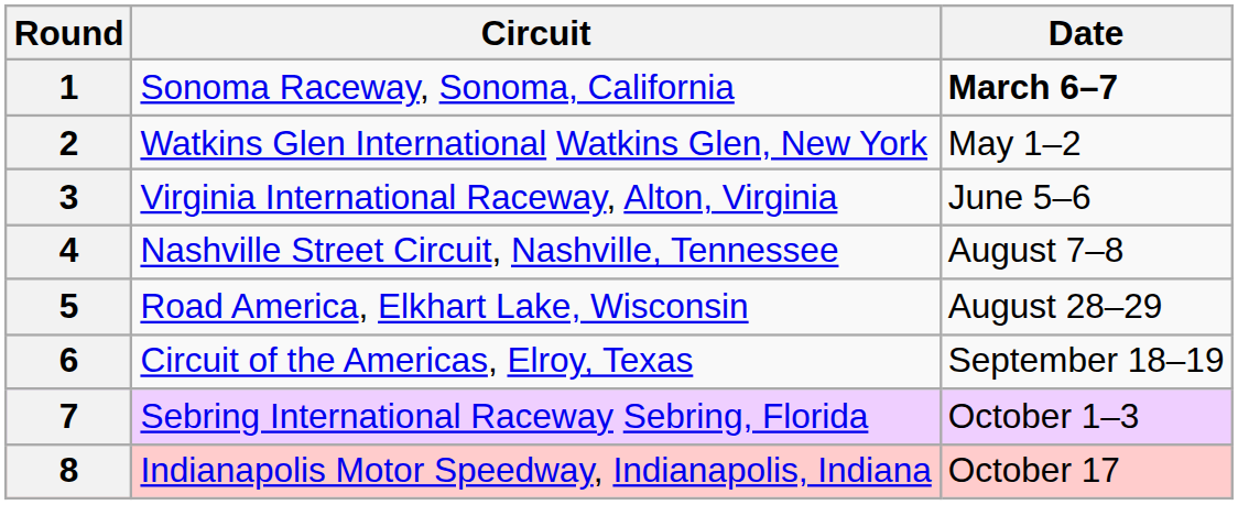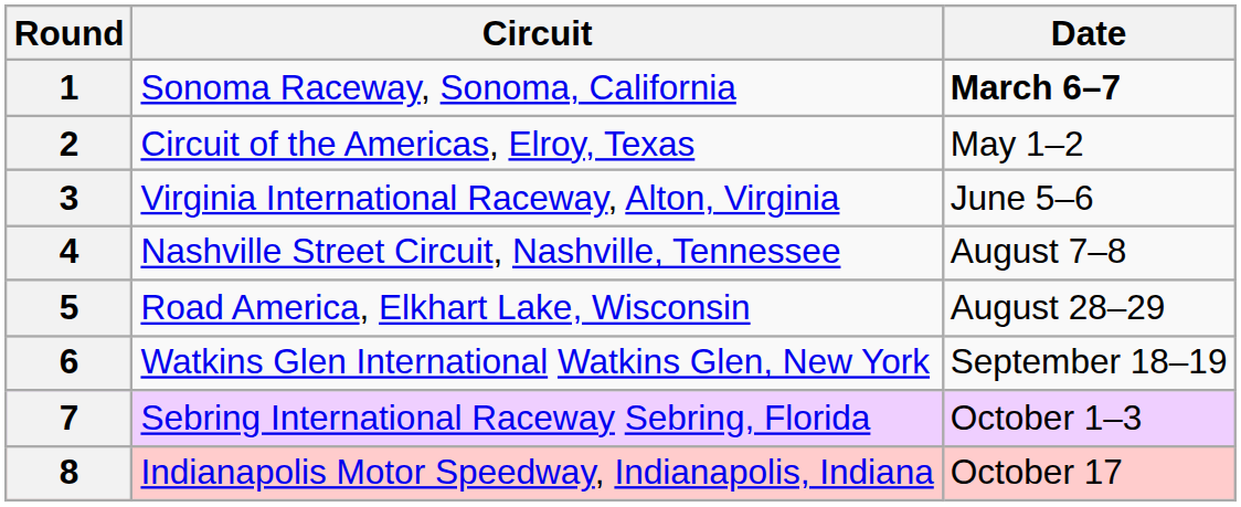2 | Circuit: Watkins Glen International Watkins Glen, New York -> Circuit of the Americas, Elroy, Texas
6 | Circuit: Circuit of the Americas, Elroy, Texas -> Watkins Glen International Watkins Glen, New York
